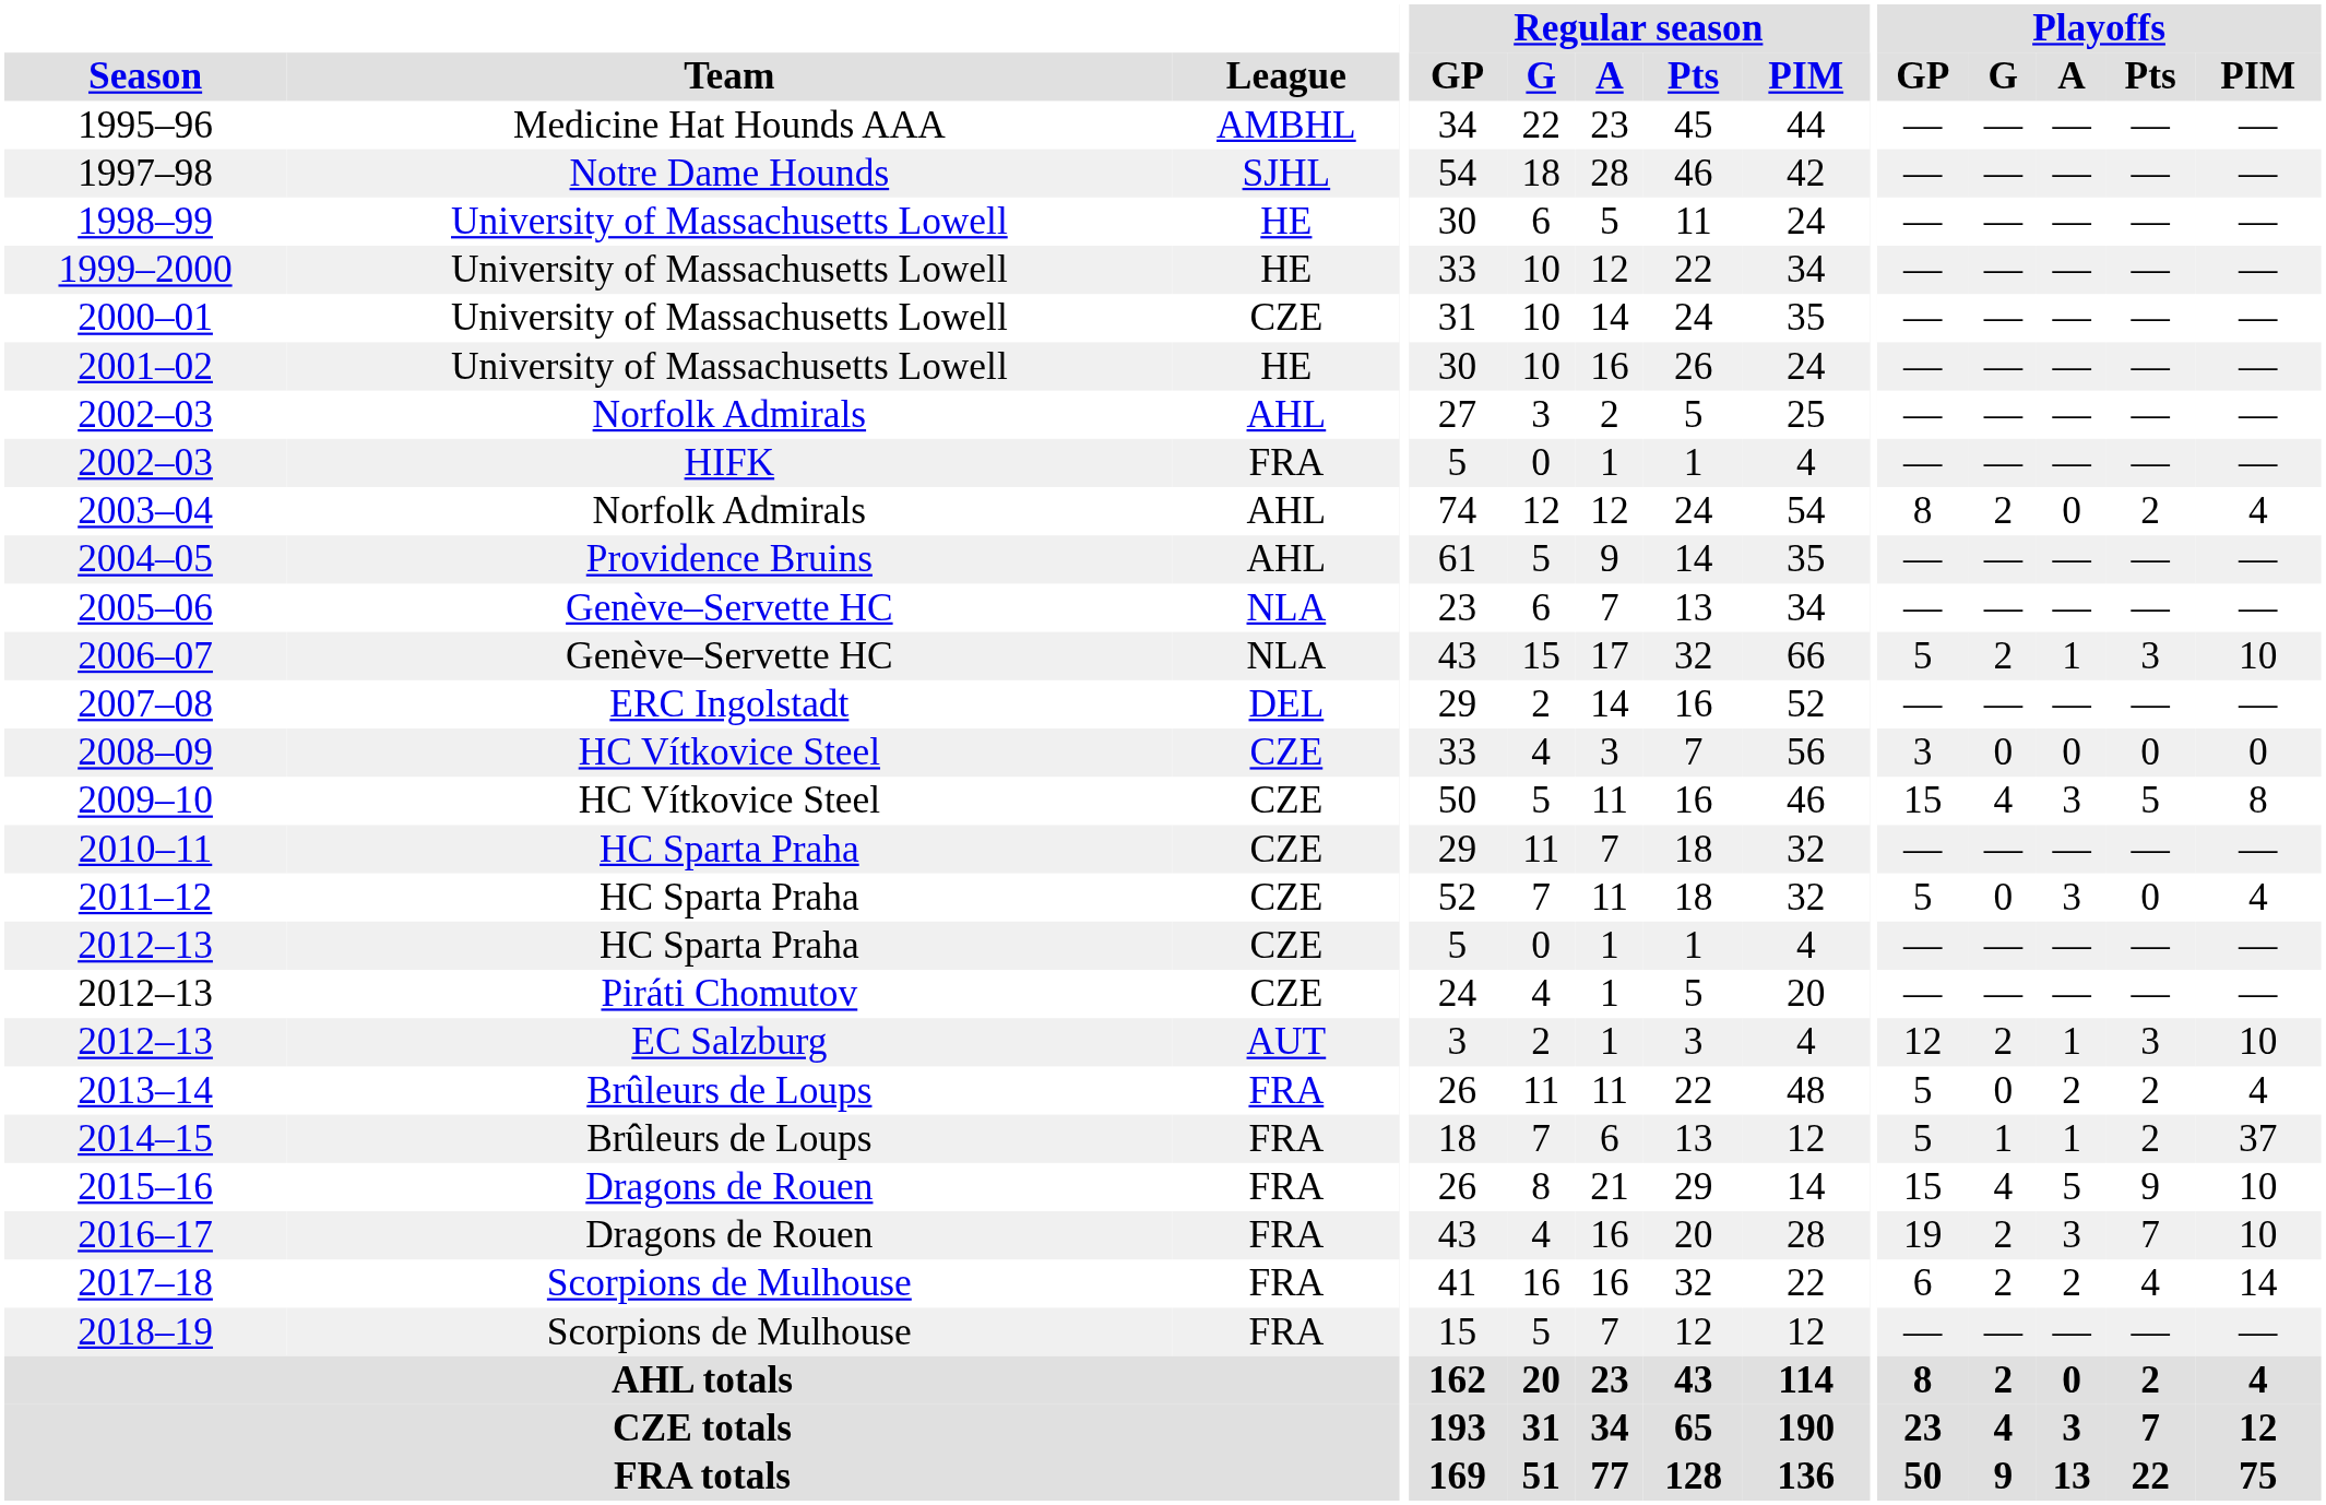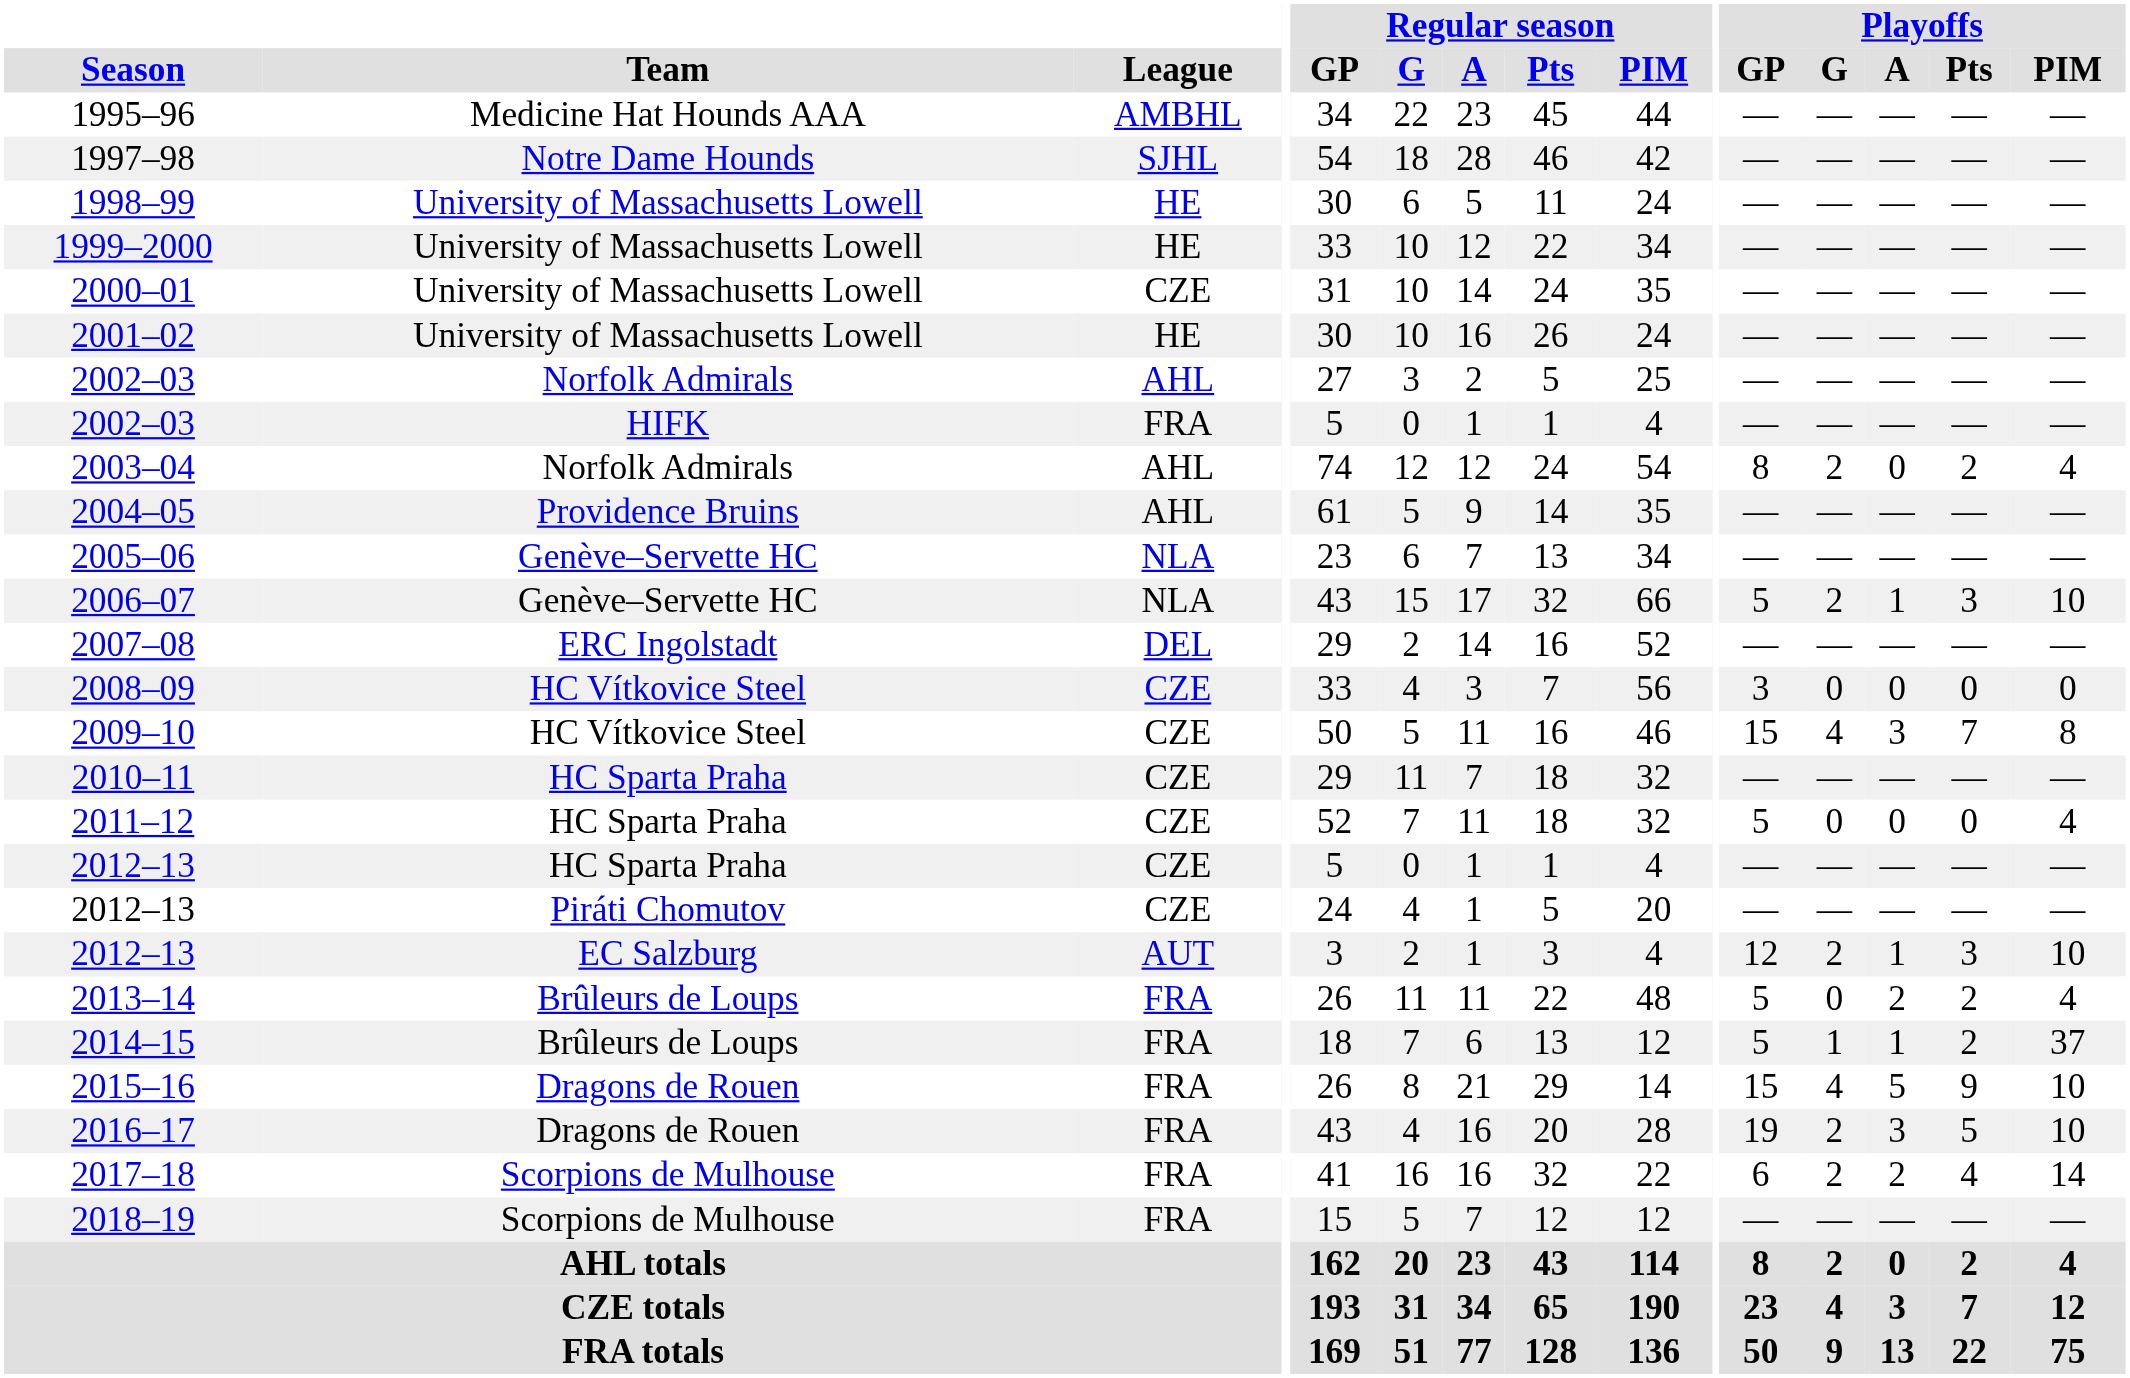2009–10 | Playoffs / Pts: 5 -> 7
2011–12 | Playoffs / A: 3 -> 0
2016–17 | Playoffs / Pts: 7 -> 5
